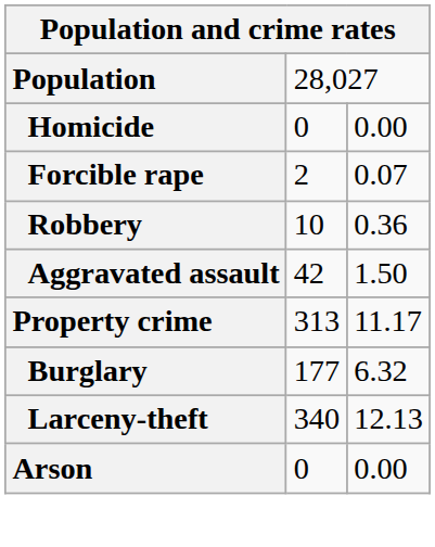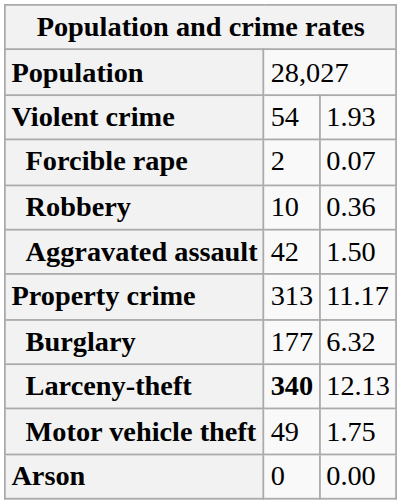+ row: Violent crime | 54 | 1.93
- row: Homicide | 0 | 0.00
Larceny-theft | column 2: normal -> bold
+ row: Motor vehicle theft | 49 | 1.75
